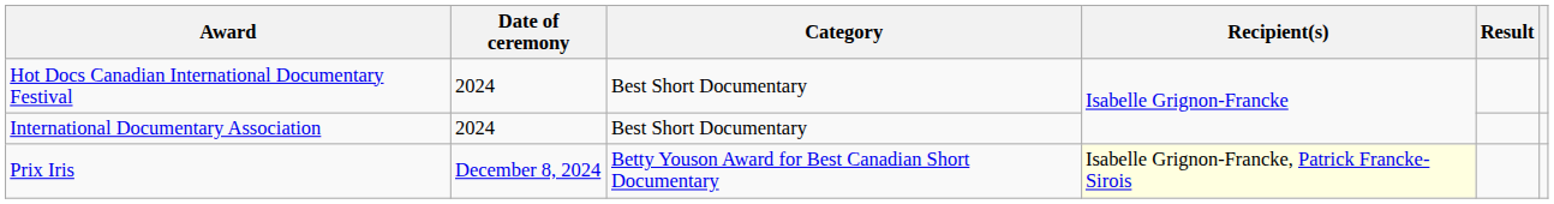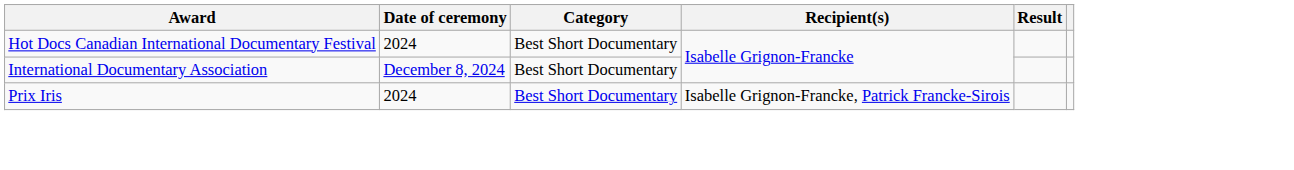International Documentary Association | Date of ceremony: 2024 -> December 8, 2024
Prix Iris | Date of ceremony: December 8, 2024 -> 2024
Prix Iris | Category: Betty Youson Award for Best Canadian Short Documentary -> Best Short Documentary
Prix Iris | Recipient(s): lightyellow background -> no background
